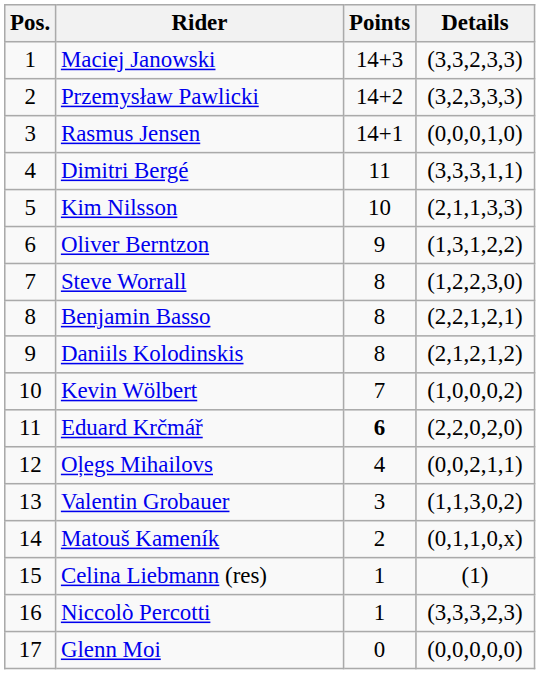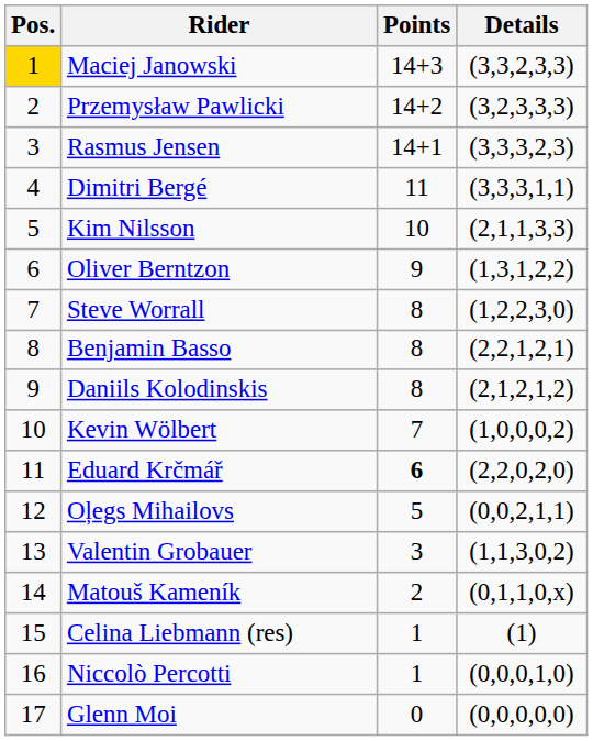Maciej Janowski | Pos.: no background -> gold background
Rasmus Jensen | Details: (0,0,0,1,0) -> (3,3,3,2,3)
Oļegs Mihailovs | Points: 4 -> 5
Niccolò Percotti | Details: (3,3,3,2,3) -> (0,0,0,1,0)
